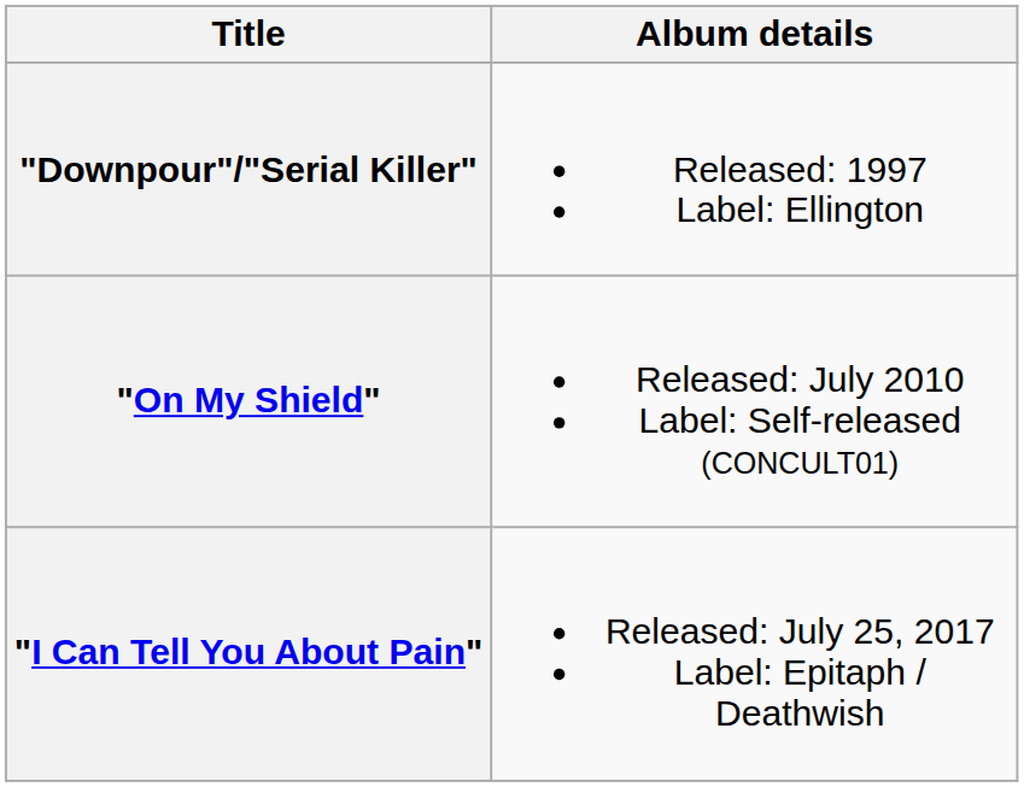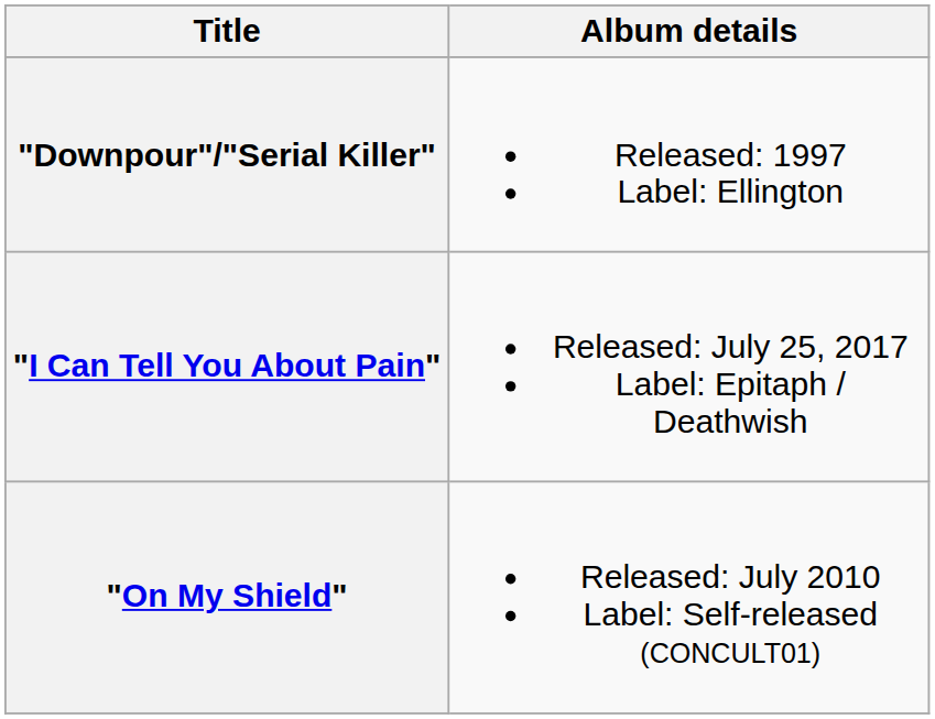rows swapped: "On My Shield" <-> "I Can Tell You About Pain"
